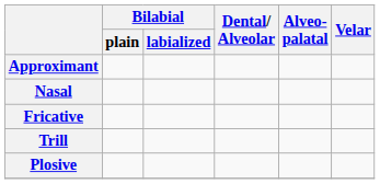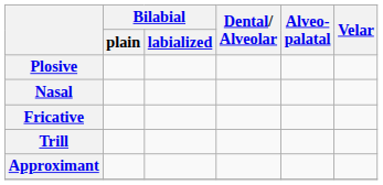rows swapped: Plosive <-> Approximant
